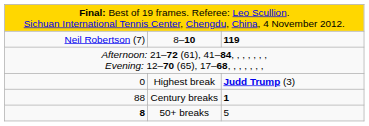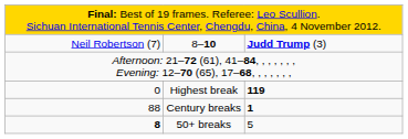8–10 | column 3: 119 -> Judd Trump (3)
Highest break | column 3: Judd Trump (3) -> 119
